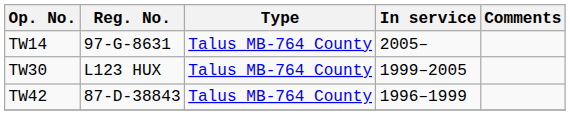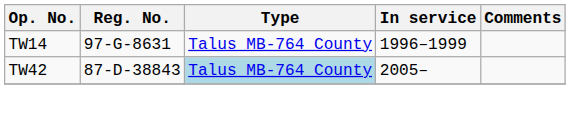TW14 | In service: 2005– -> 1996–1999
- row: TW30 | L123 HUX | Talus MB-764 County | 1999–2005
TW42 | Type: no background -> lightblue background
TW42 | In service: 1996–1999 -> 2005–
